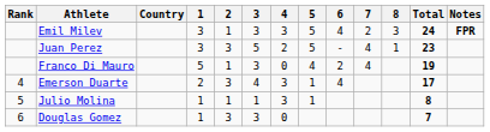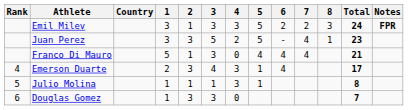Emil Milev | 6: 4 -> 2
Franco Di Mauro | 6: 2 -> 4
Franco Di Mauro | Total: 19 -> 21
